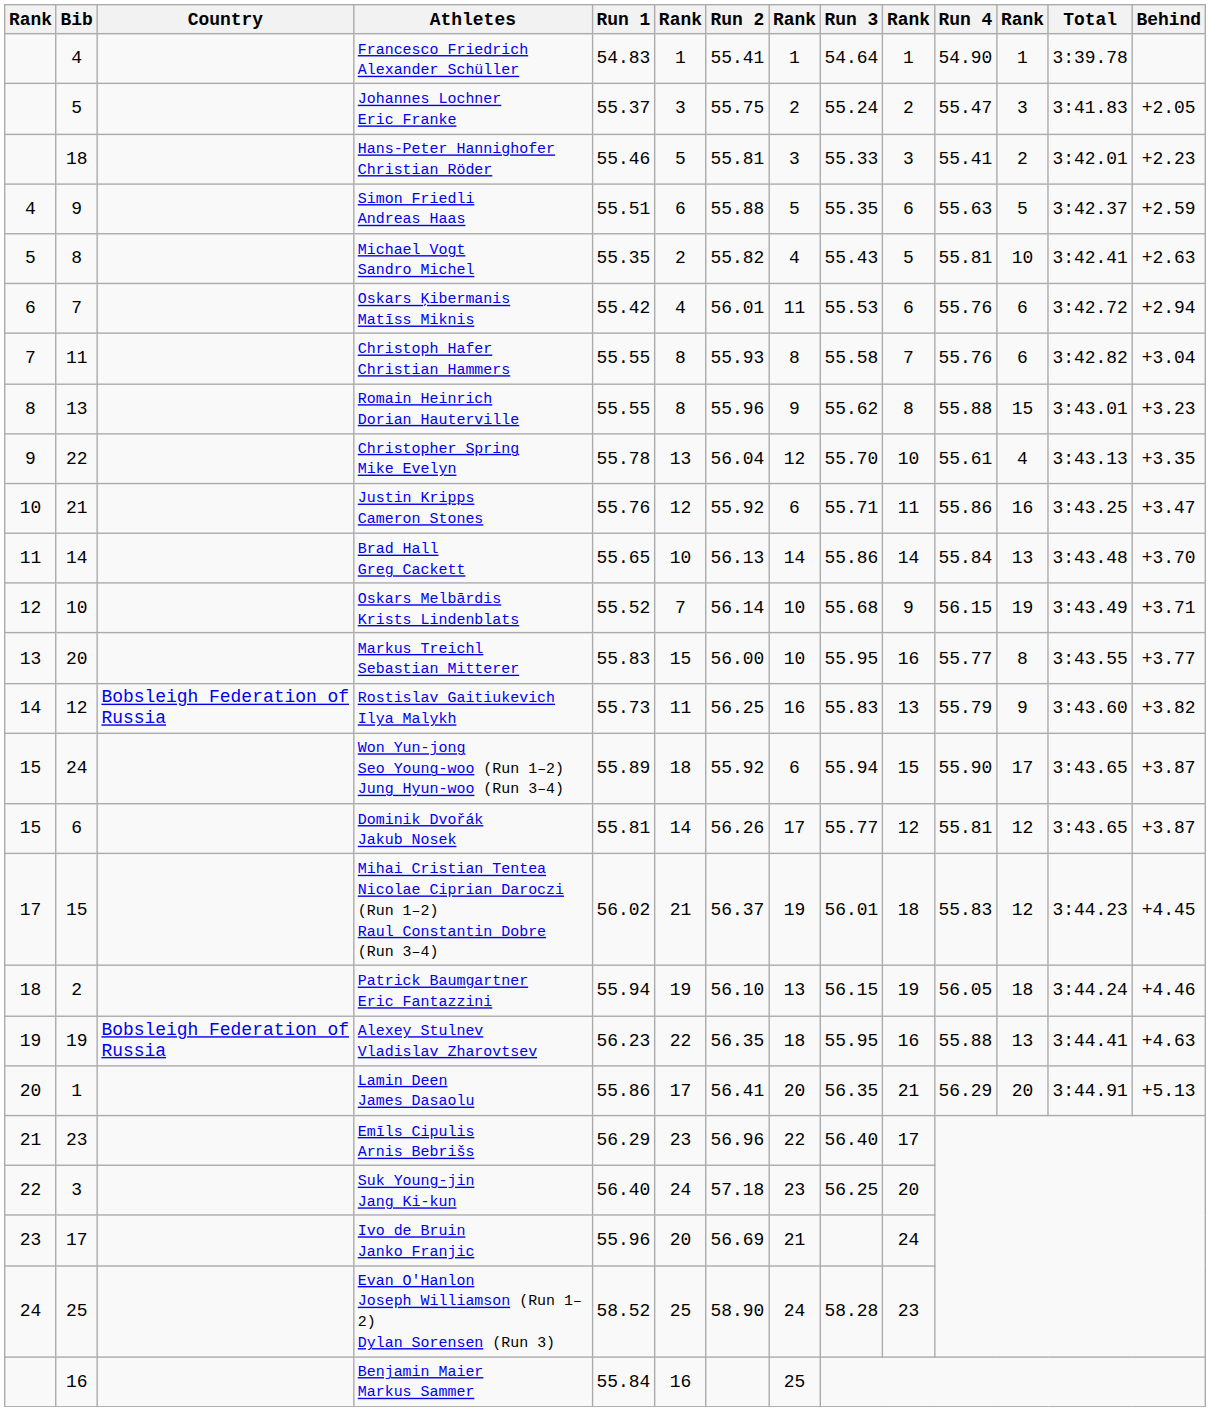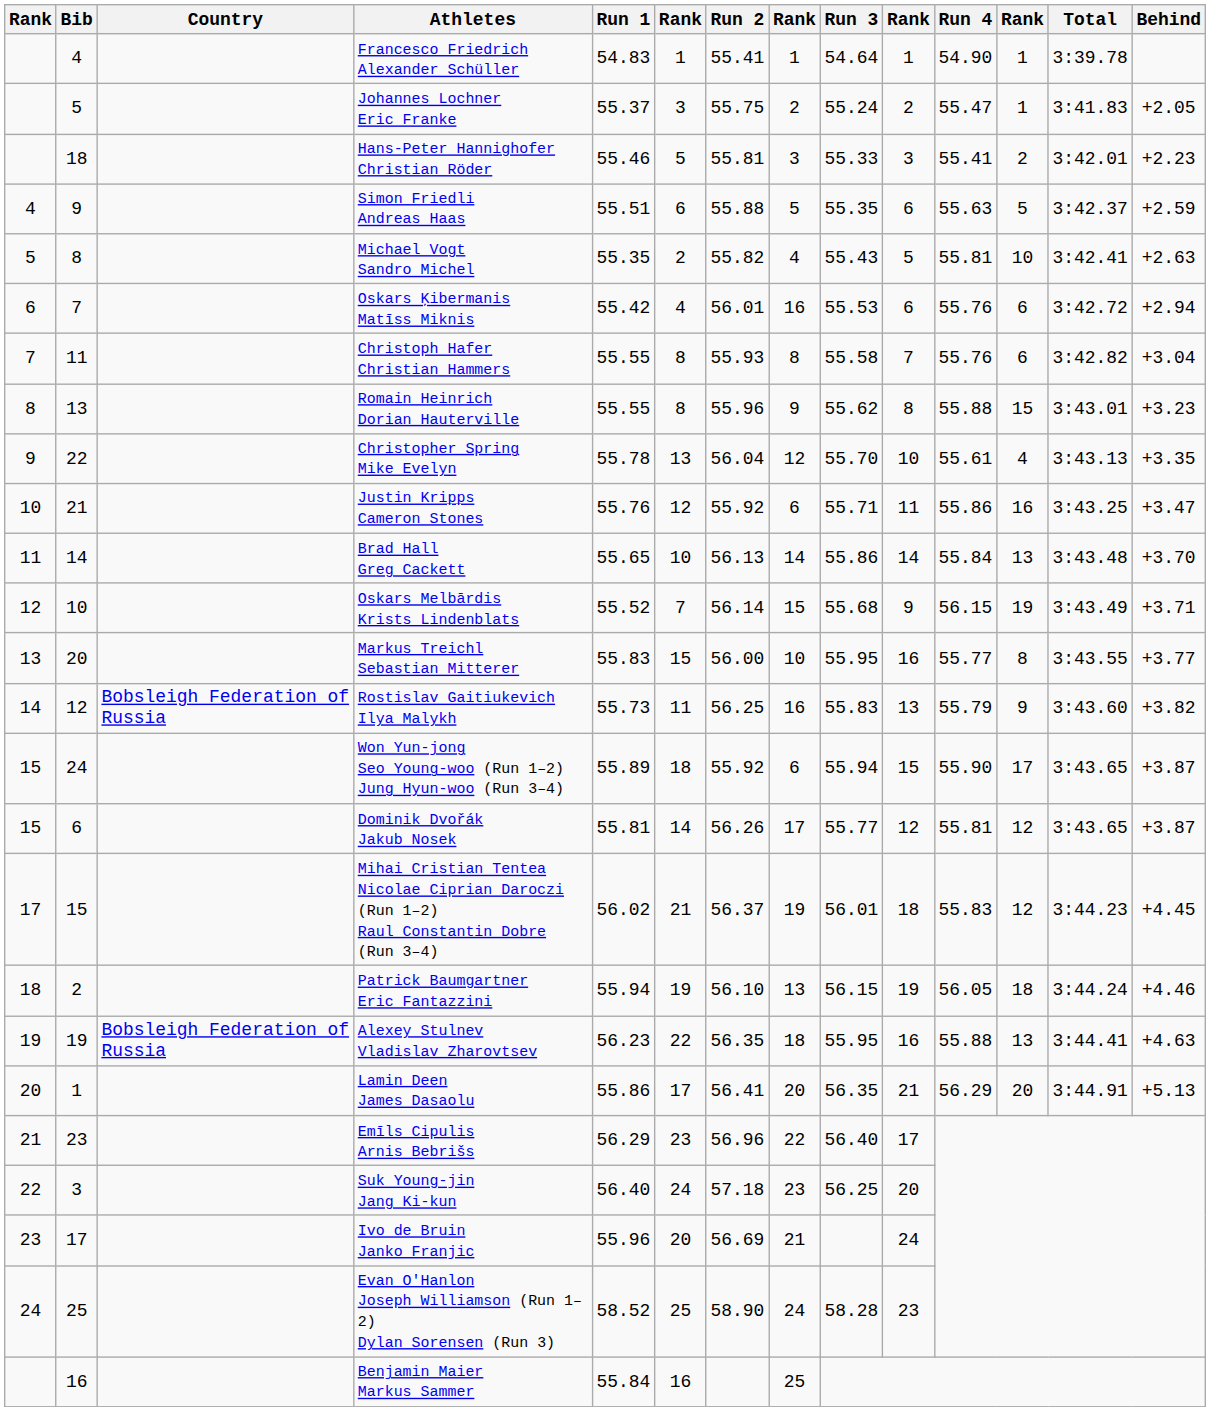Johannes Lochner Eric Franke | column 12: 3 -> 1
Oskars Ķibermanis Matīss Miknis | column 8: 11 -> 16
Oskars Melbārdis Krists Lindenblats | column 8: 10 -> 15
